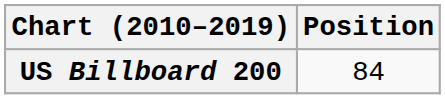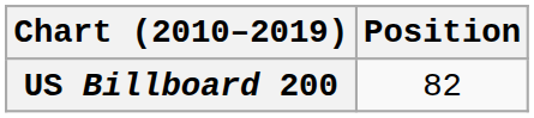US Billboard 200 | Position: 84 -> 82
